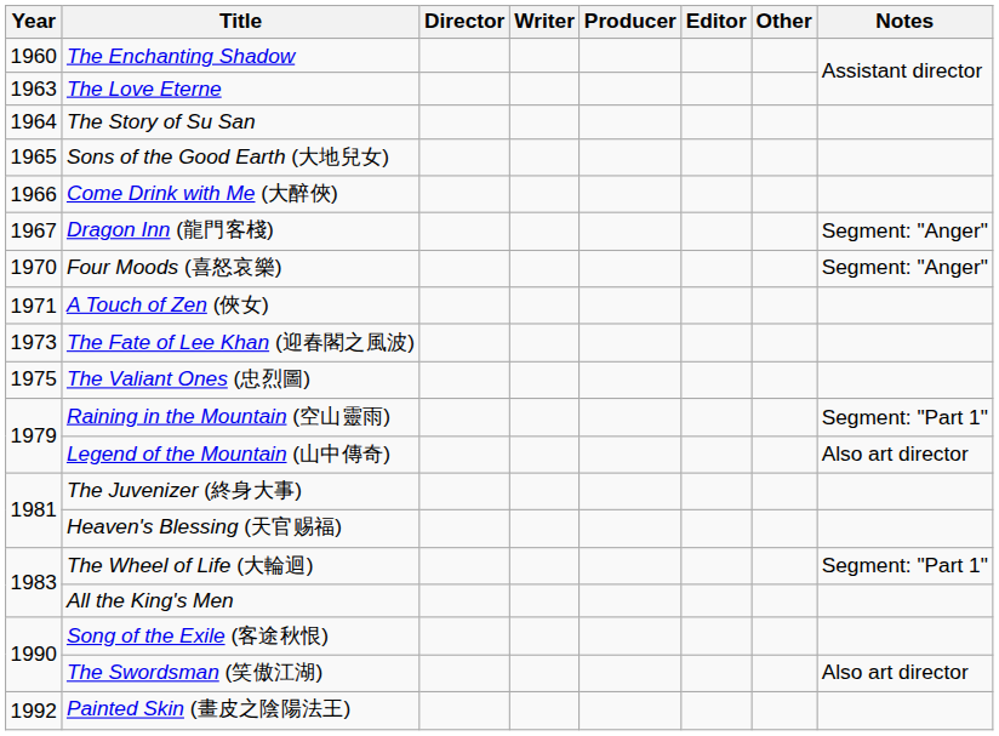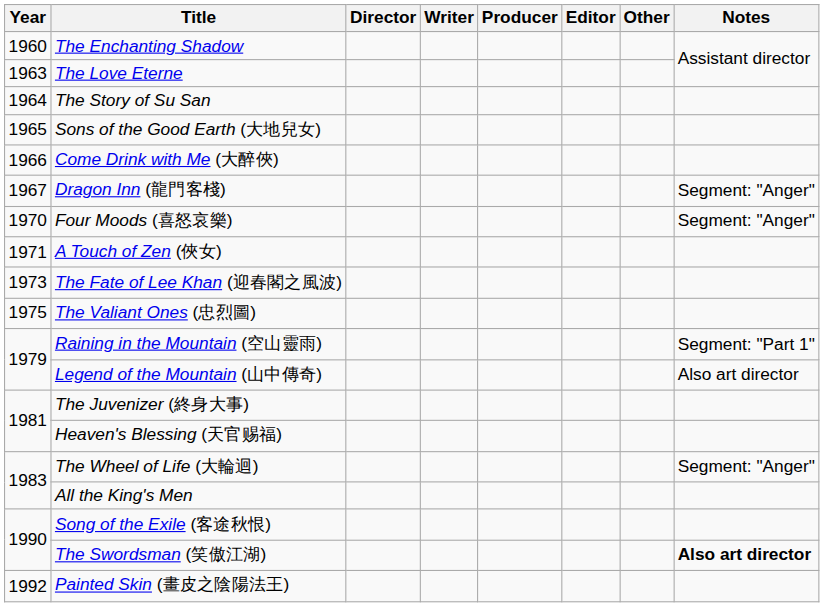The Wheel of Life (大輪迴) | Notes: Segment: "Part 1" -> Segment: "Anger"
The Swordsman (笑傲江湖) | Notes: normal -> bold
